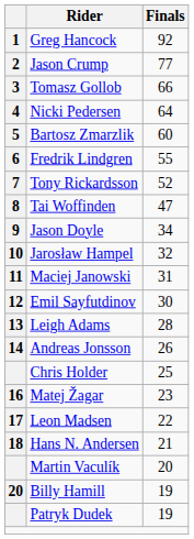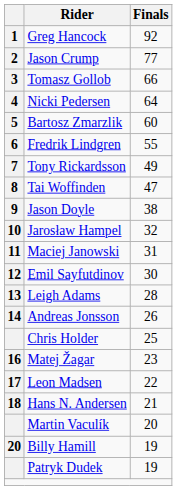Tony Rickardsson | Finals: 52 -> 49
Jason Doyle | Finals: 34 -> 38
